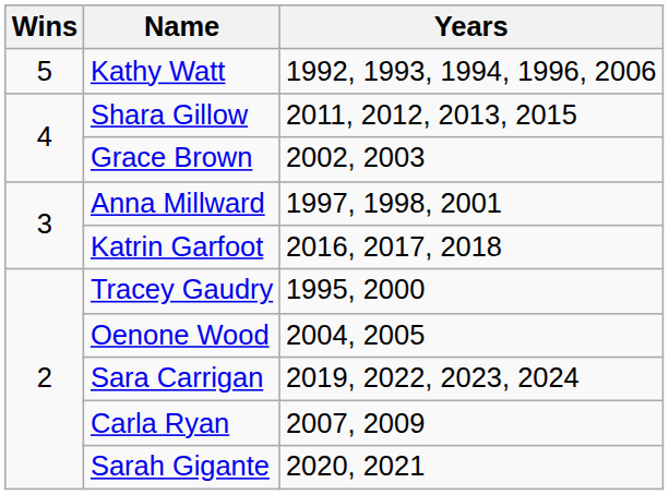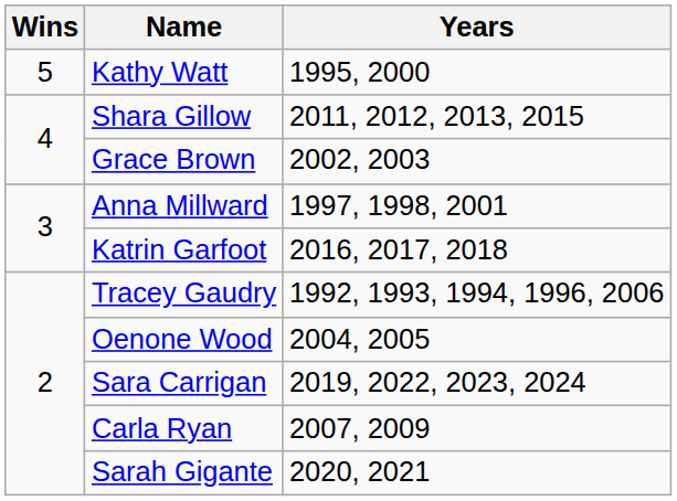Kathy Watt | Years: 1992, 1993, 1994, 1996, 2006 -> 1995, 2000
Tracey Gaudry | Years: 1995, 2000 -> 1992, 1993, 1994, 1996, 2006
